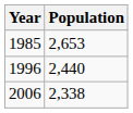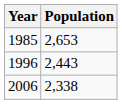1996 | Population: 2,440 -> 2,443
